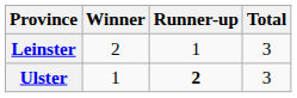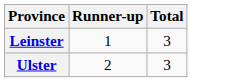- column: Winner | 2 | 1
Ulster | Runner-up: bold -> normal
